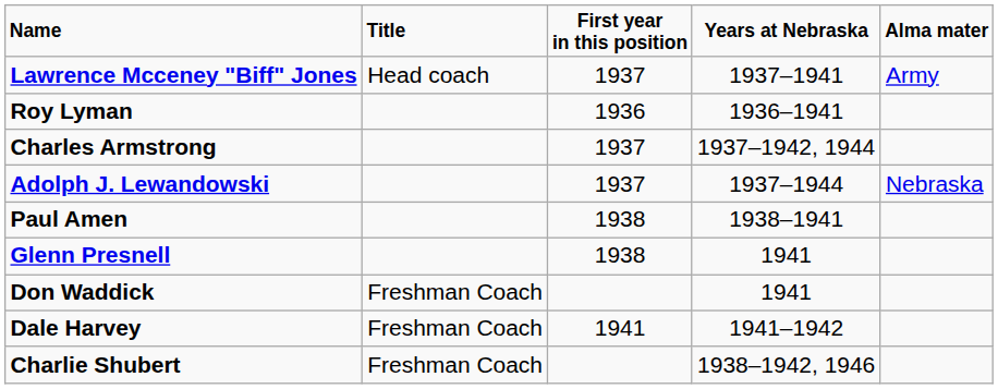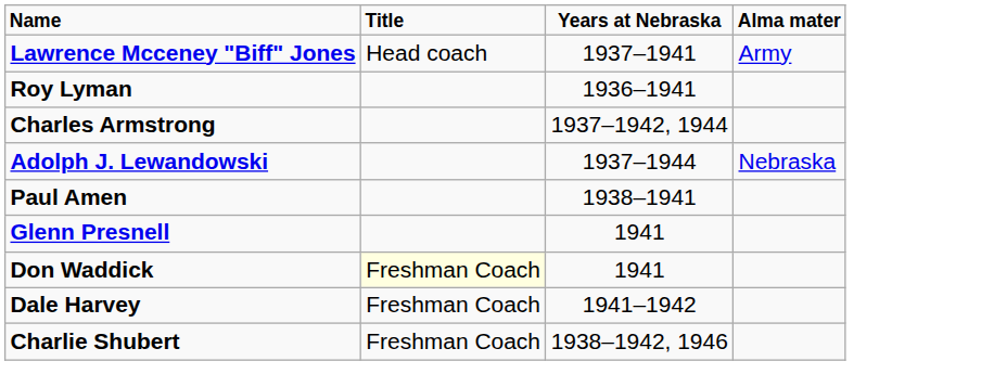- column: First year in this position | 1937 | 1936 | 1937 | 1937 | 1938 | 1938 | 1941
Don Waddick | Title: no background -> lightyellow background
